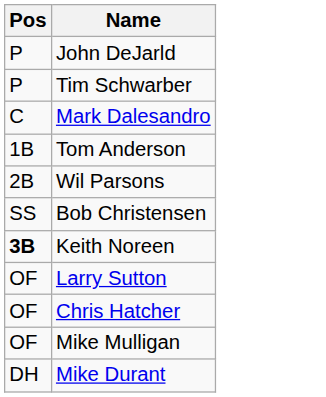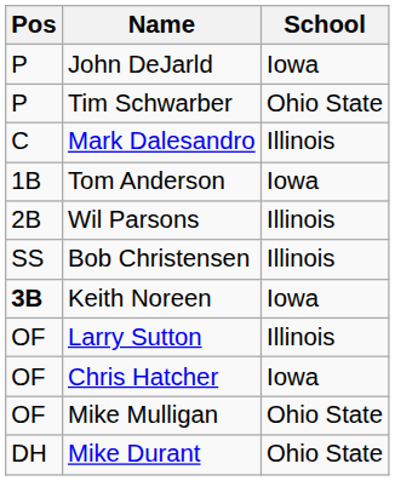+ column: School | Iowa | Ohio State | Illinois | Iowa | Illinois | Illinois | Iowa | Illinois | Iowa | Ohio State | Ohio State
